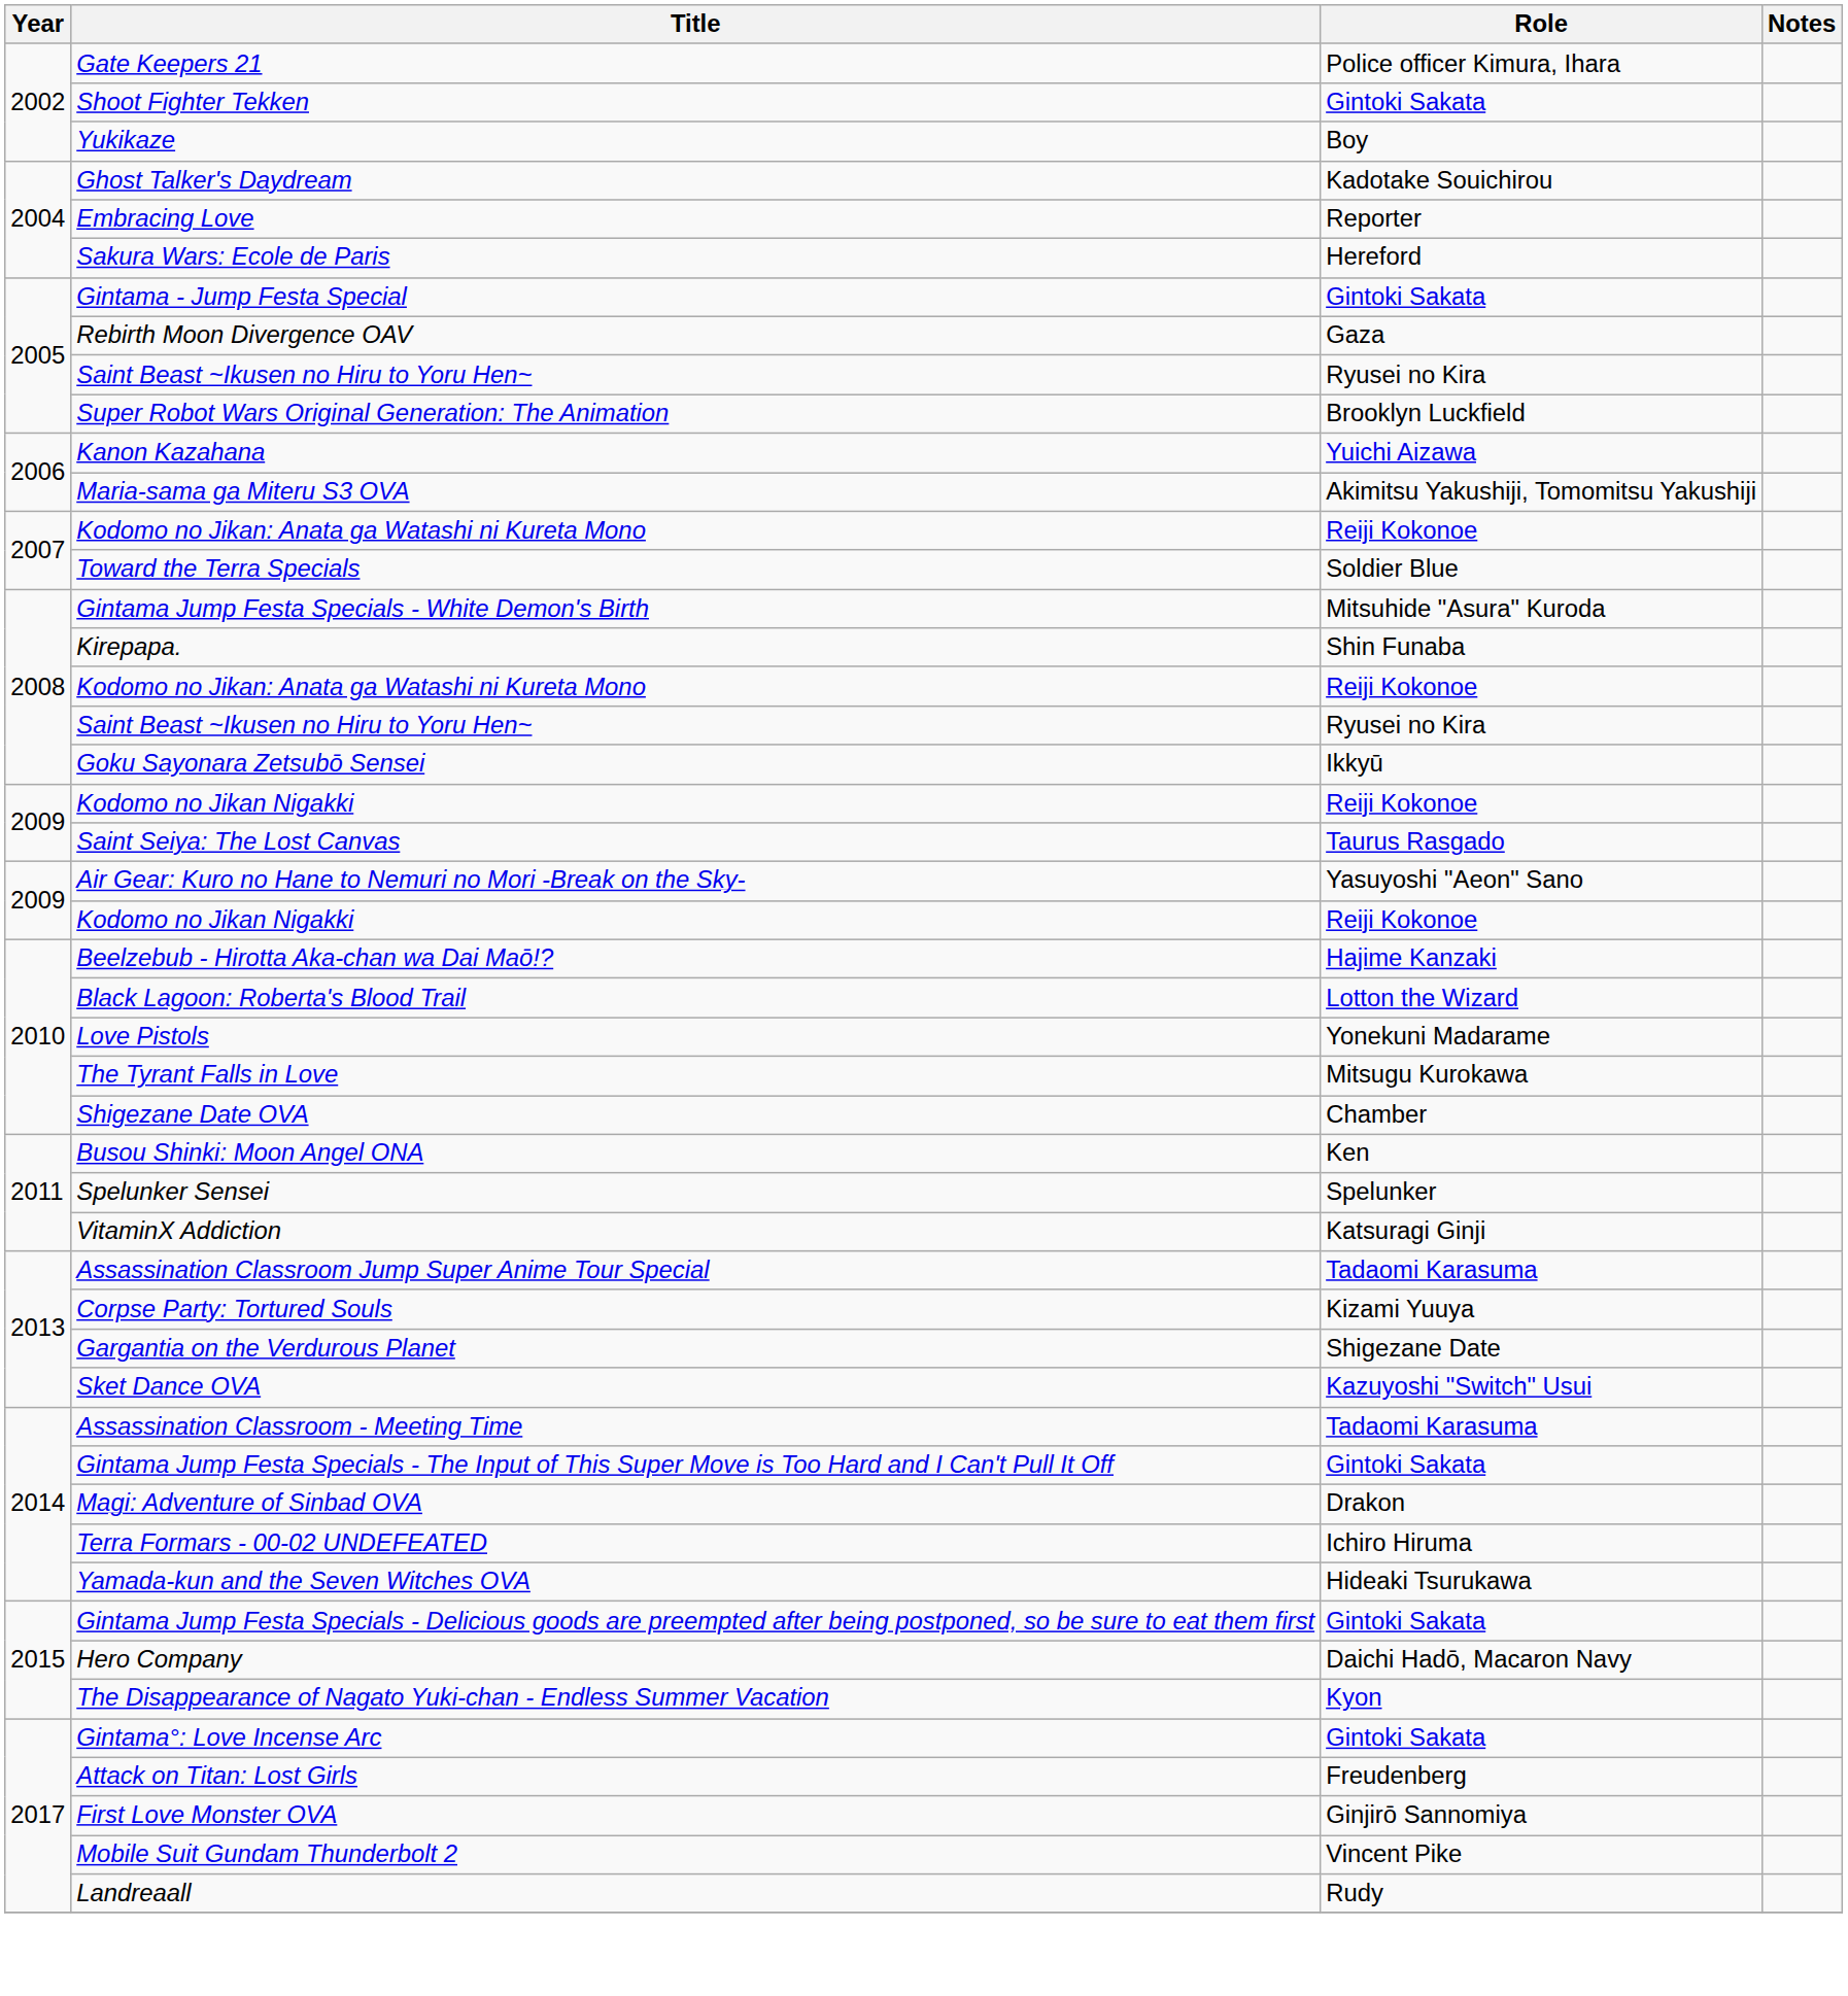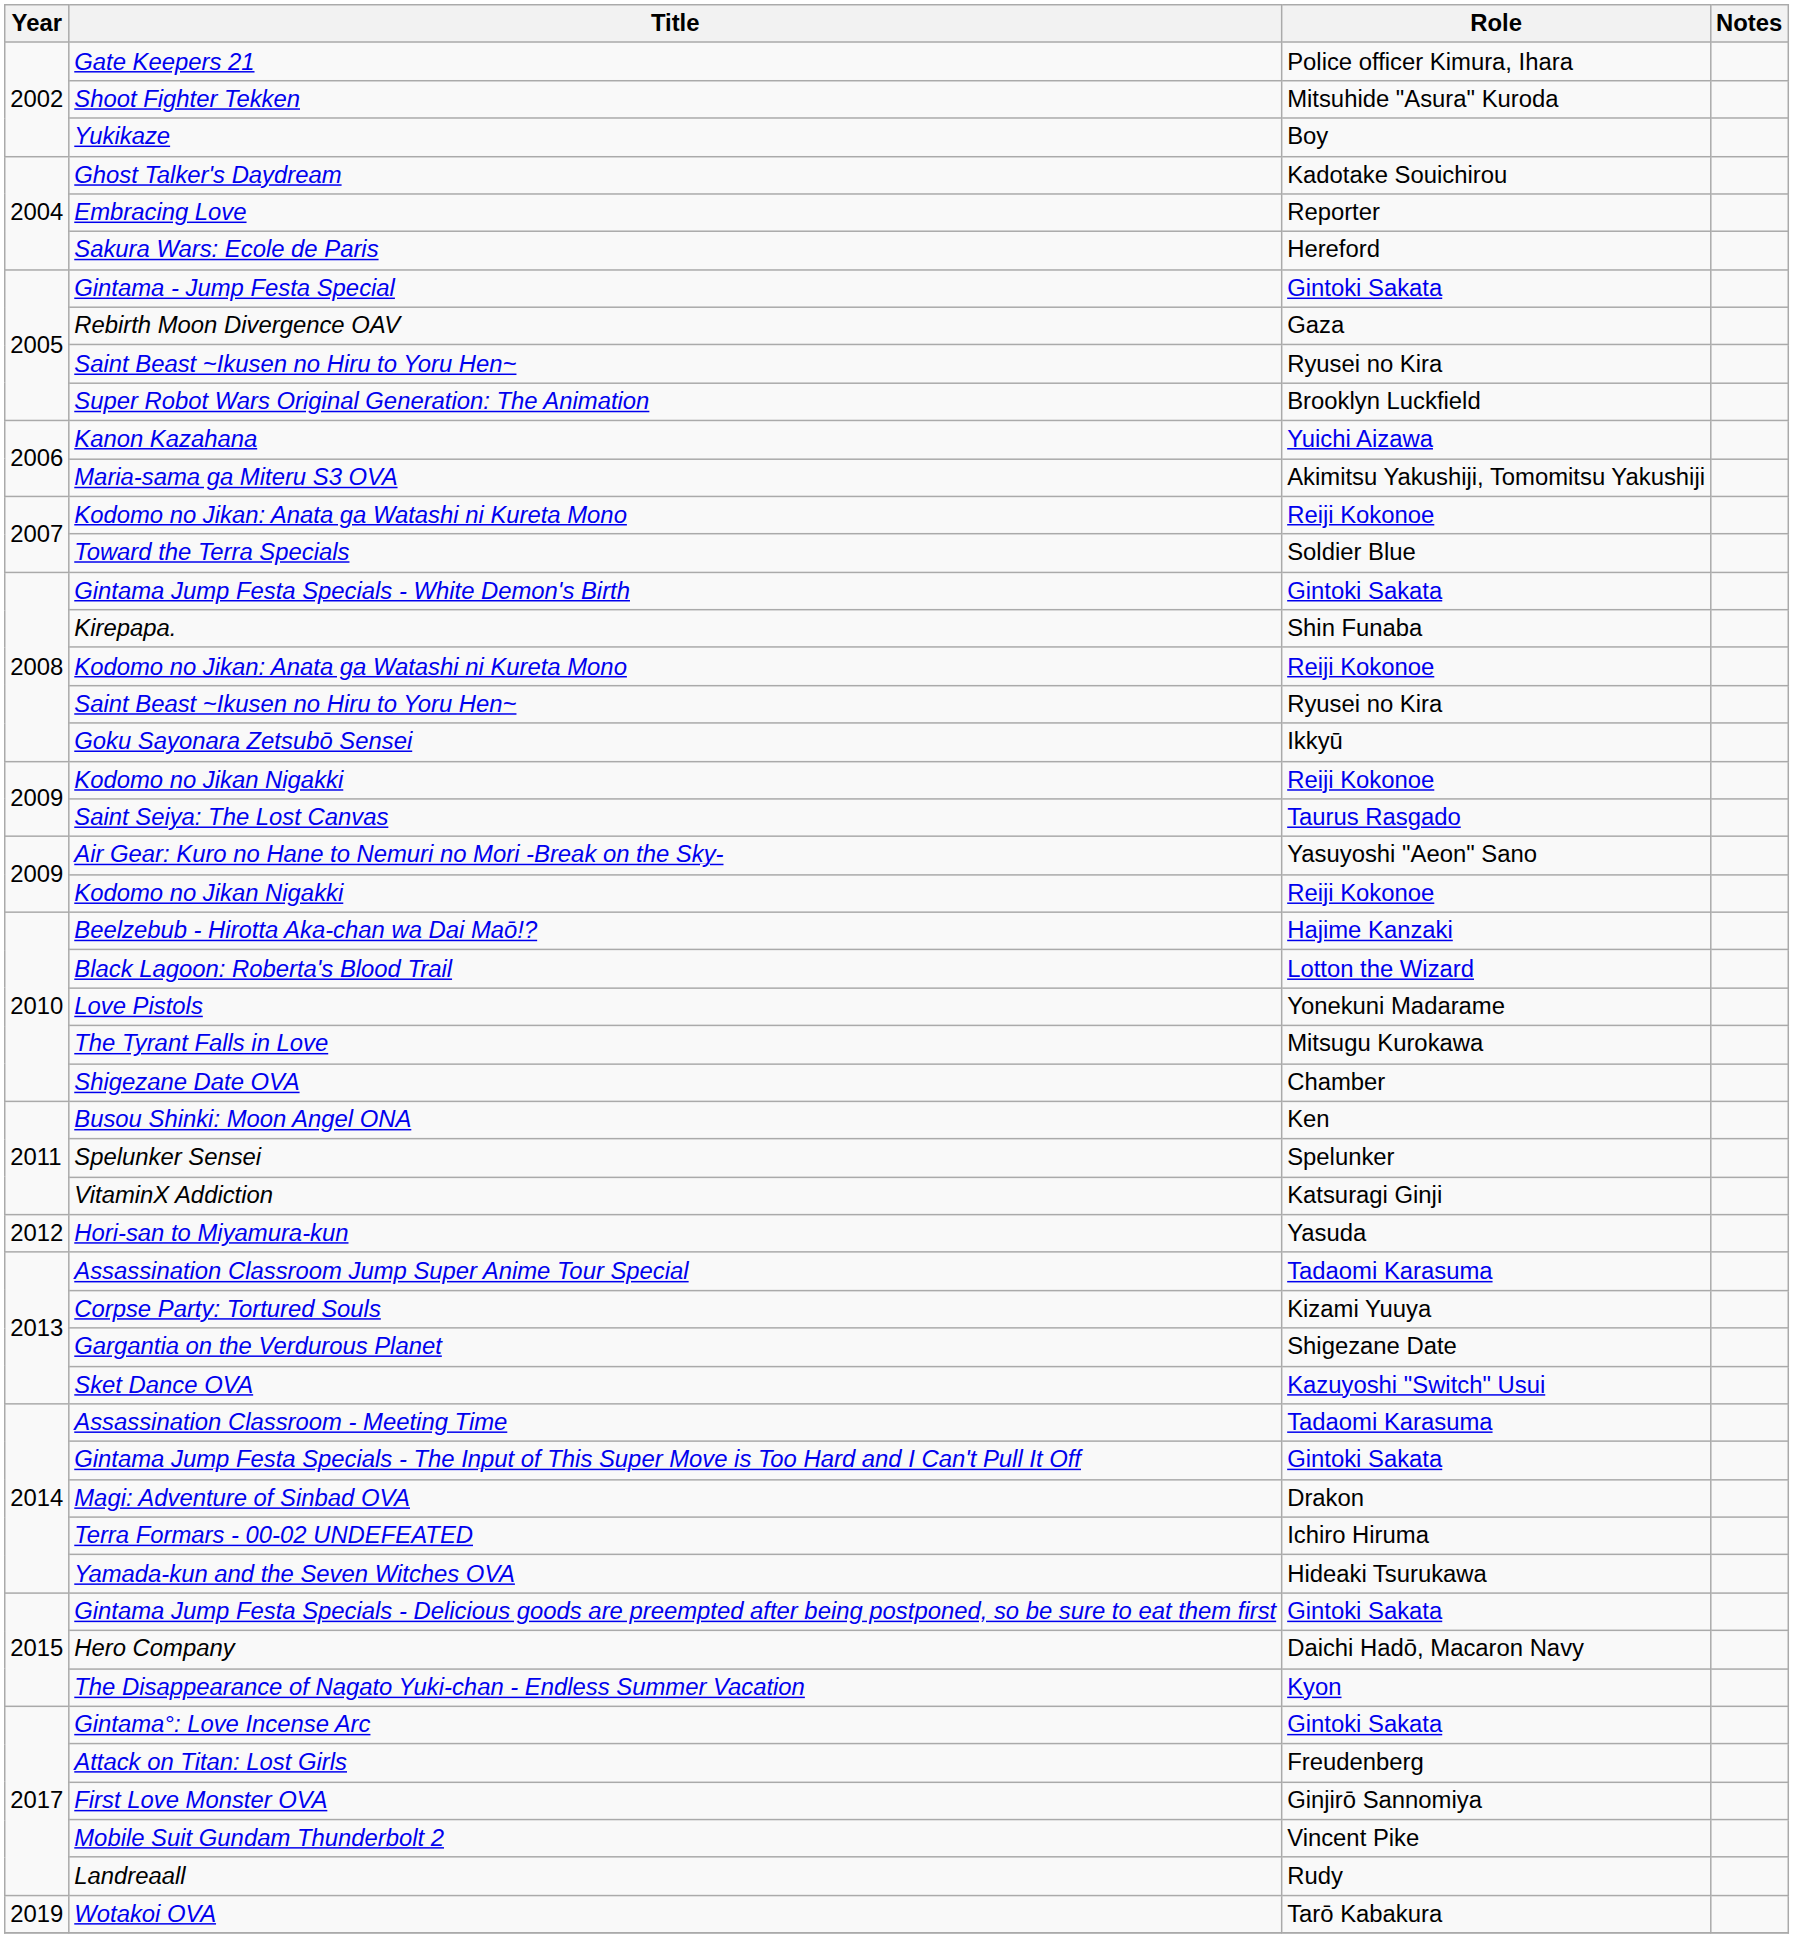Shoot Fighter Tekken | Role: Gintoki Sakata -> Mitsuhide "Asura" Kuroda
Gintama Jump Festa Specials - White Demon's Birth | Role: Mitsuhide "Asura" Kuroda -> Gintoki Sakata
+ row: 2012 | Hori-san to Miyamura-kun | Yasuda
+ row: 2019 | Wotakoi OVA | Tarō Kabakura
